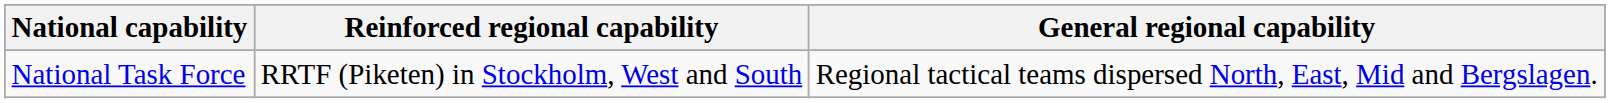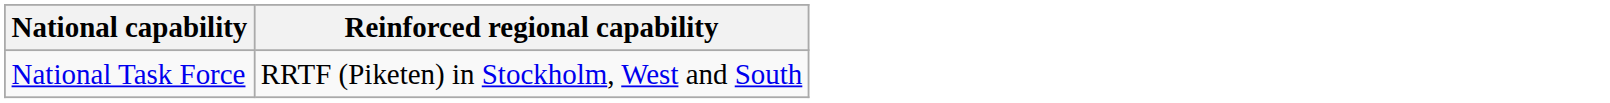- column: General regional capability | Regional tactical teams dispersed North, East, Mid and Bergslagen.
